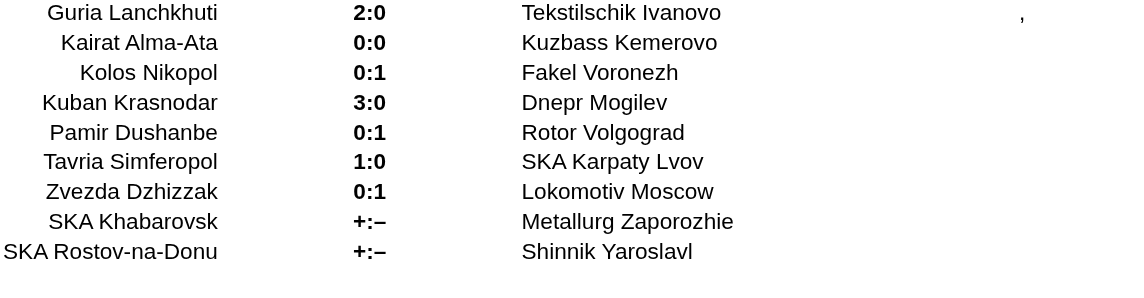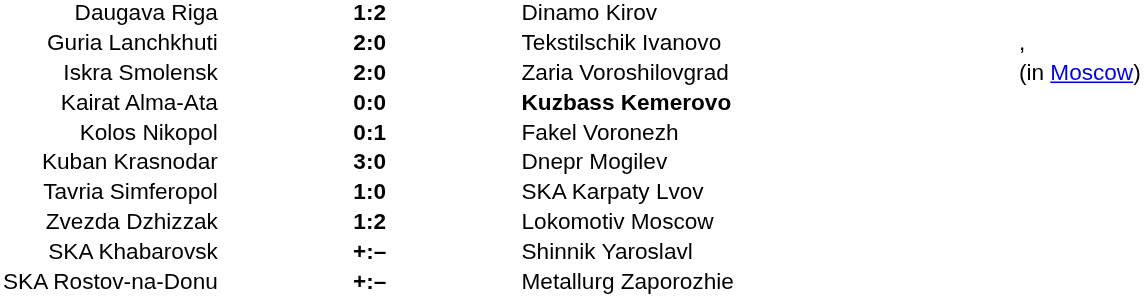+ row: Daugava Riga | 1:2 | Dinamo Kirov
+ row: Iskra Smolensk | 2:0 | Zaria Voroshilovgrad | (in Moscow)
Kairat Alma-Ata | column 3: normal -> bold
- row: Pamir Dushanbe | 0:1 | Rotor Volgograd
Zvezda Dzhizzak | column 2: 0:1 -> 1:2
SKA Khabarovsk | column 3: Metallurg Zaporozhie -> Shinnik Yaroslavl
SKA Rostov-na-Donu | column 3: Shinnik Yaroslavl -> Metallurg Zaporozhie
